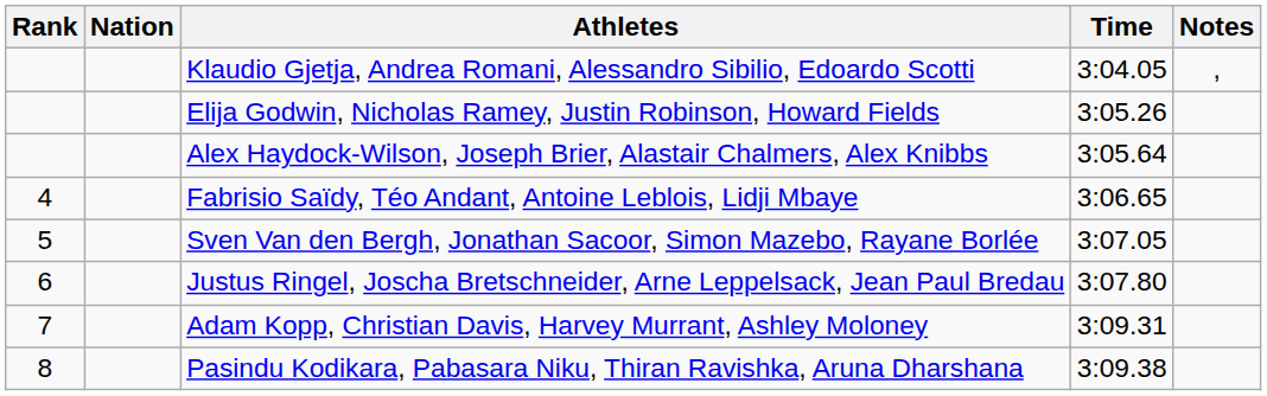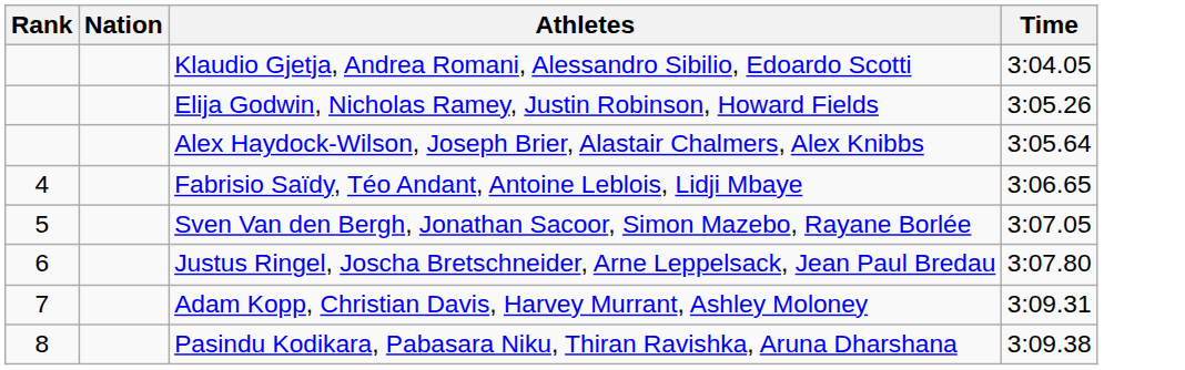- column: Notes | ,
